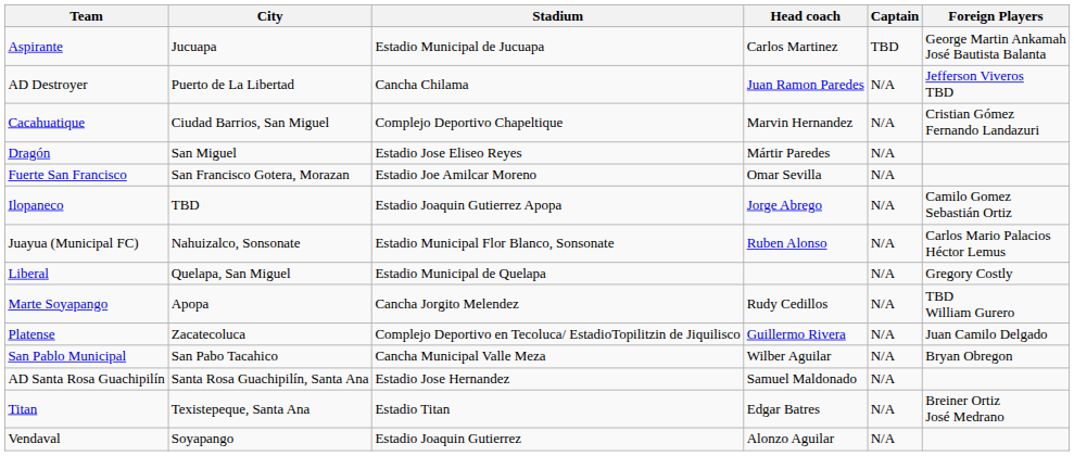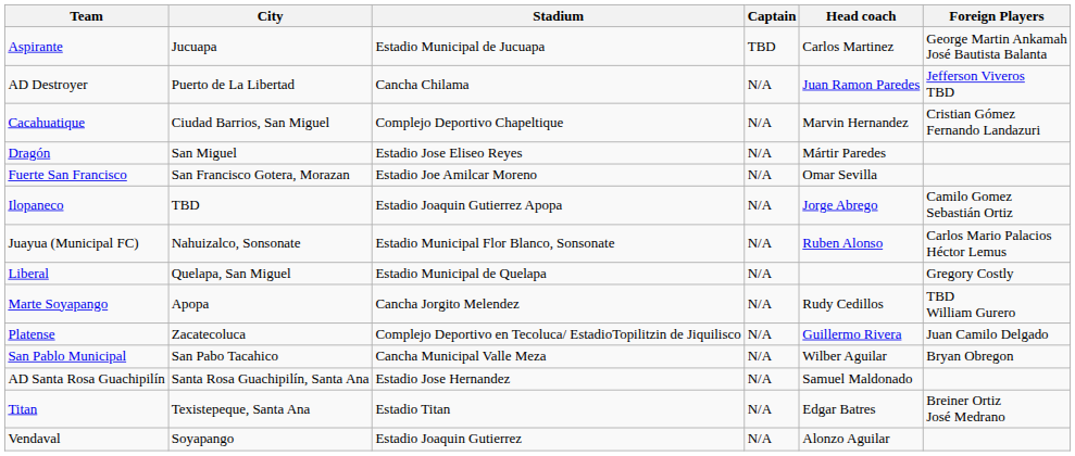columns swapped: Head coach <-> Captain
